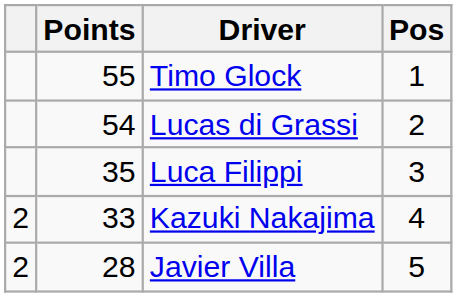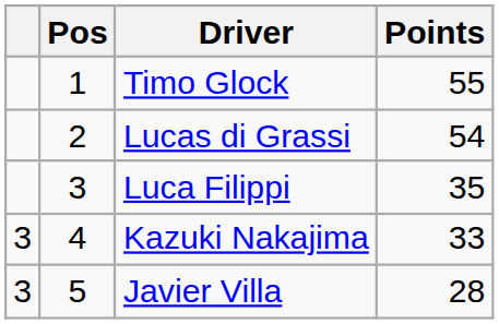columns swapped: Pos <-> Points
Kazuki Nakajima | column 1: 2 -> 3
Javier Villa | column 1: 2 -> 3
